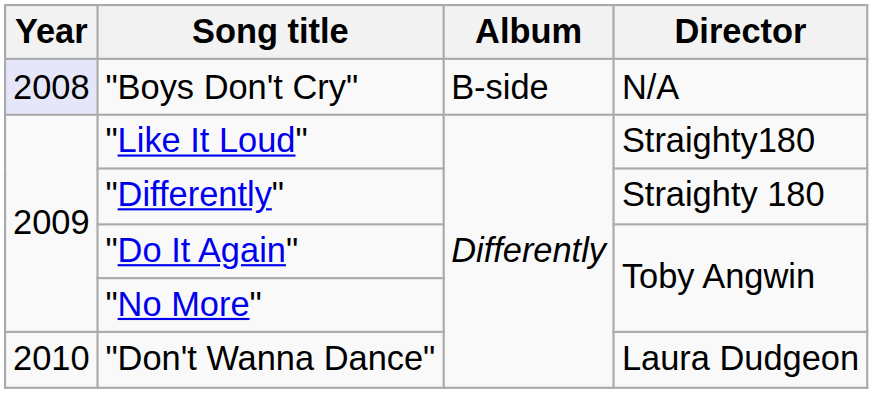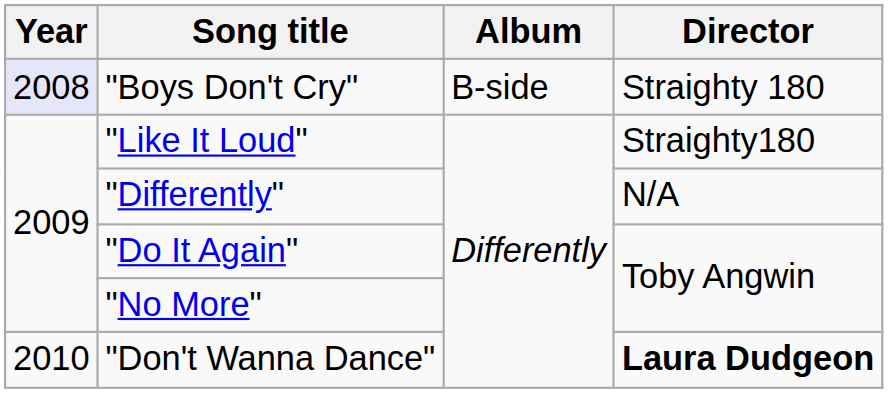"Boys Don't Cry" | Director: N/A -> Straighty 180
"Differently" | Director: Straighty 180 -> N/A
"Don't Wanna Dance" | Director: normal -> bold
